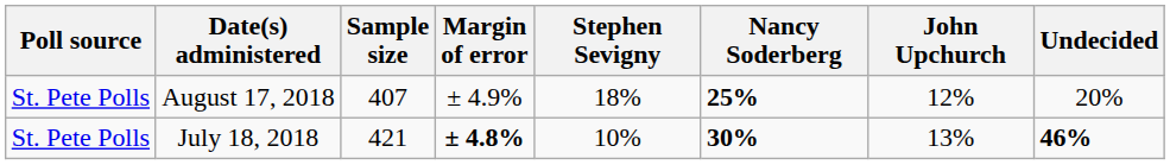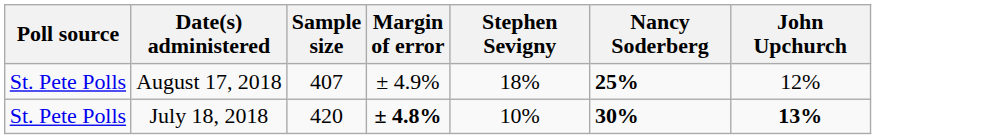- column: Undecided | 20% | 46%
July 18, 2018 | Sample size: 421 -> 420
July 18, 2018 | John Upchurch: normal -> bold
